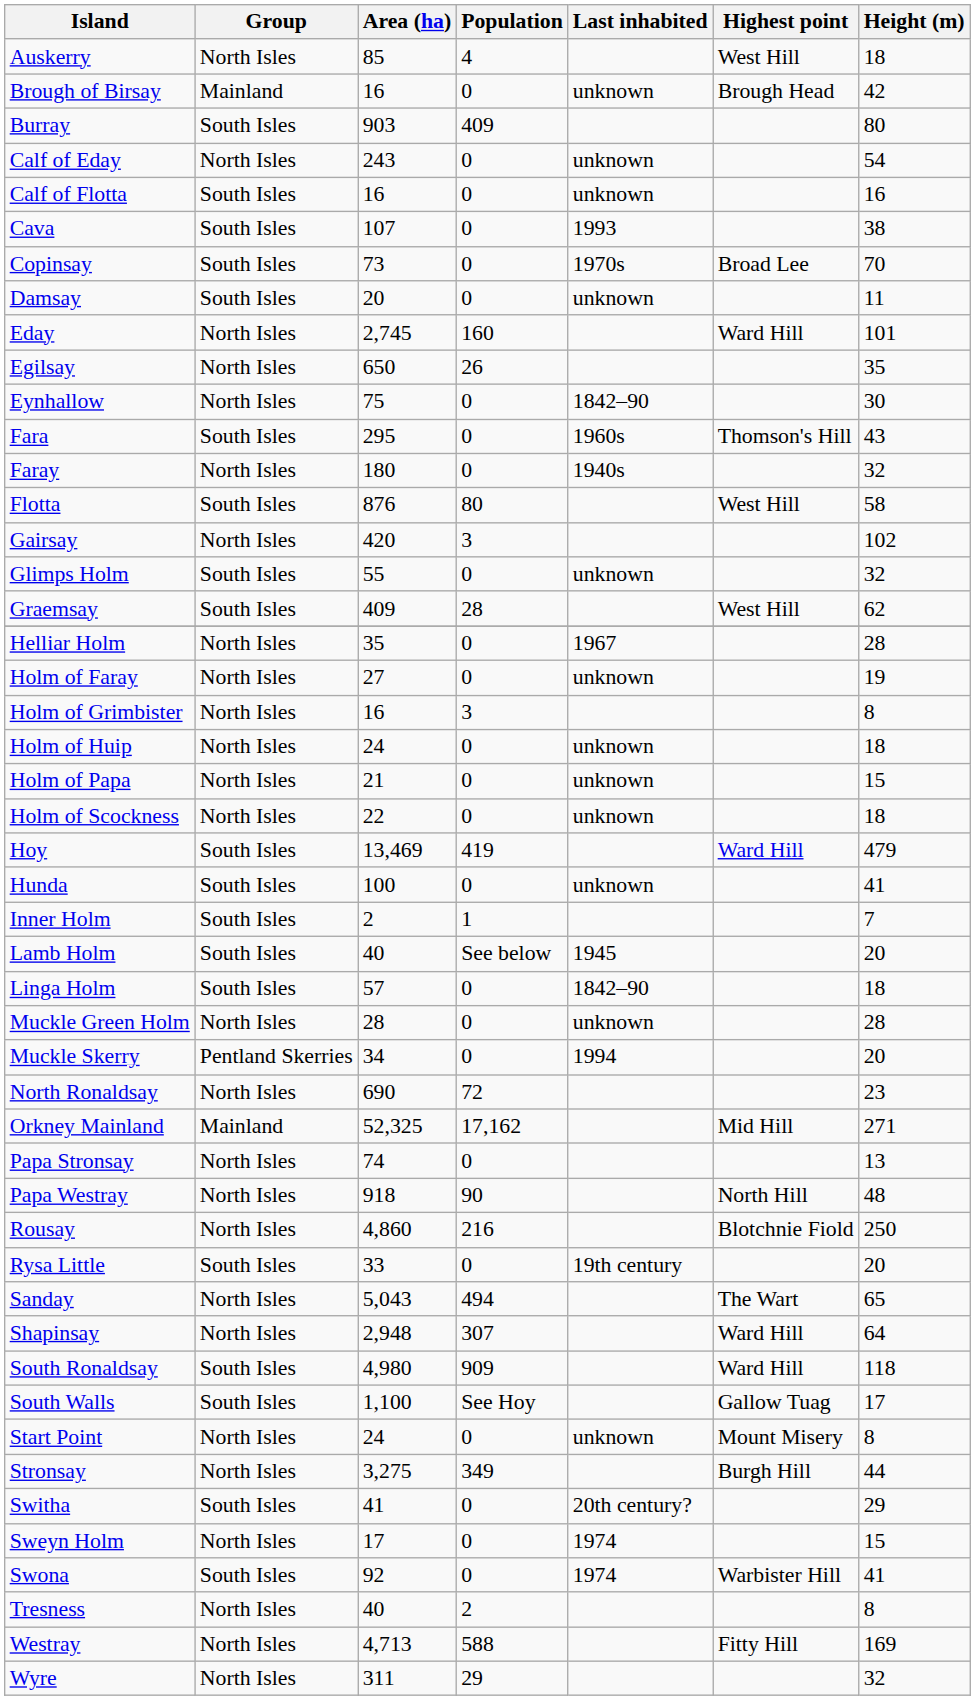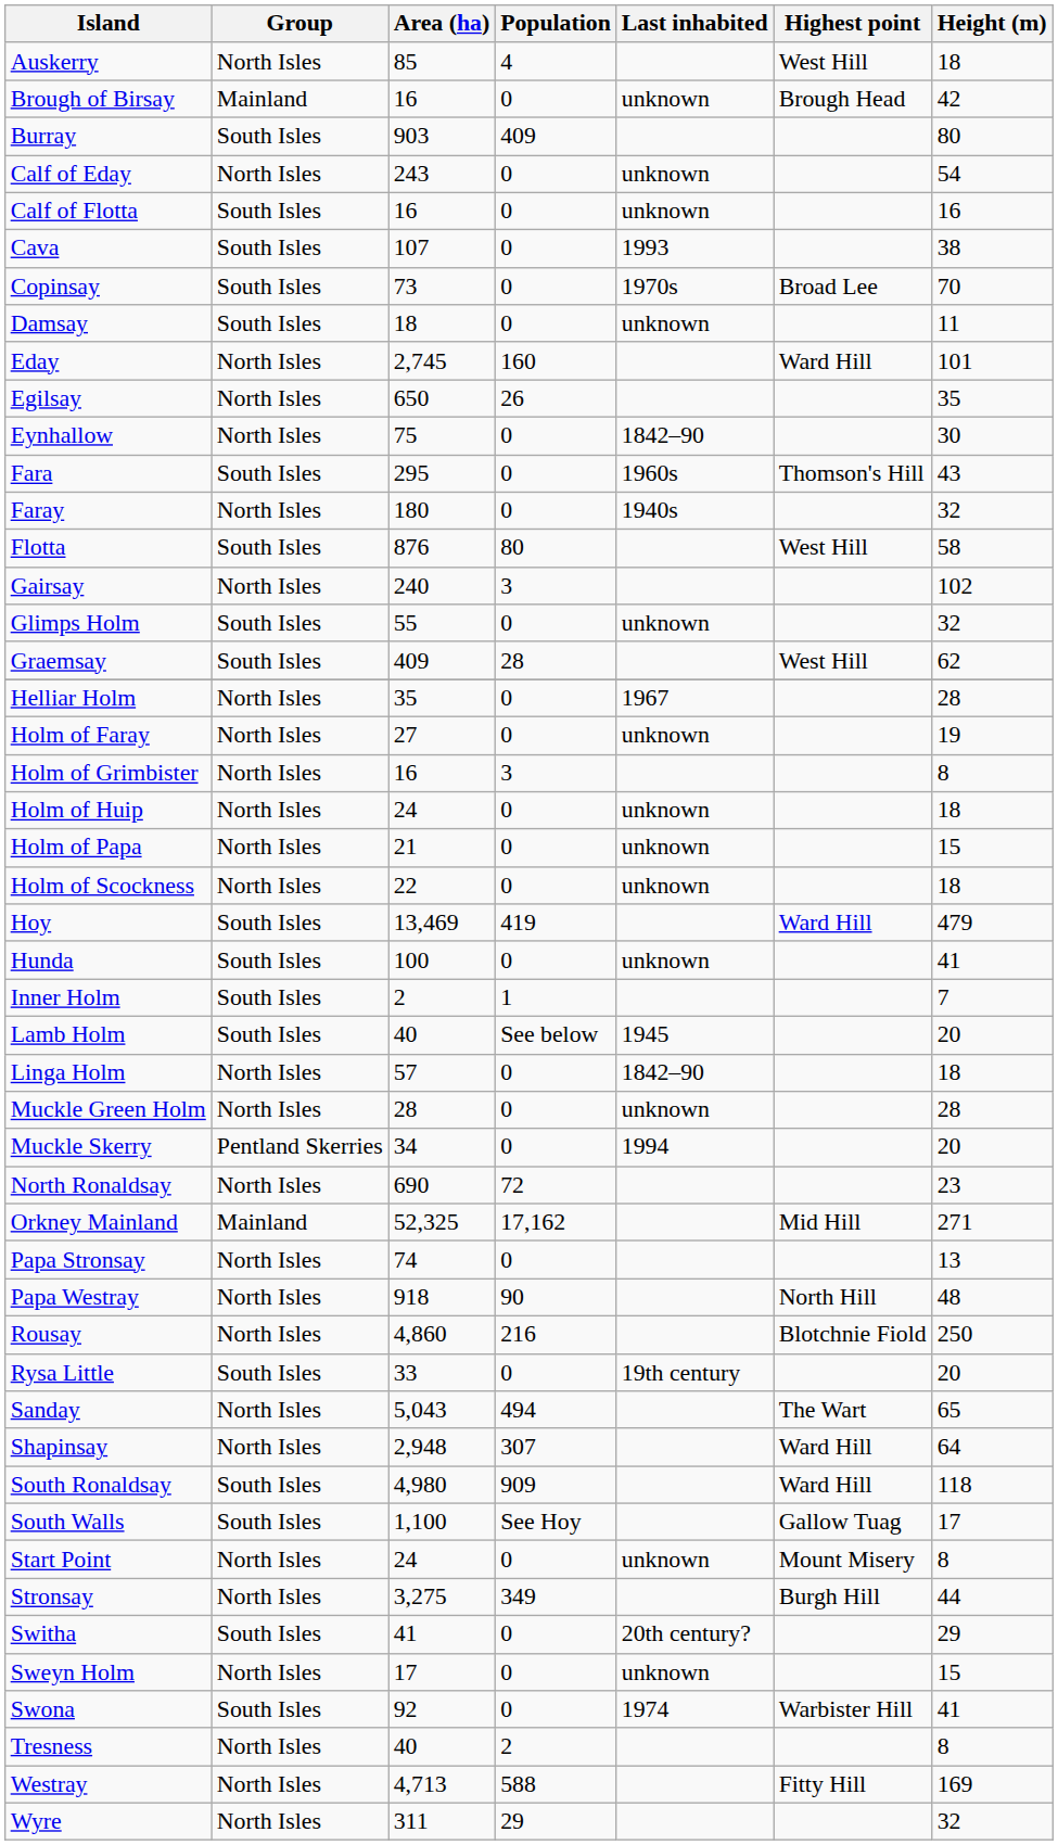Damsay | Area (ha): 20 -> 18
Gairsay | Area (ha): 420 -> 240
Linga Holm | Group: South Isles -> North Isles
Sweyn Holm | Last inhabited: 1974 -> unknown
